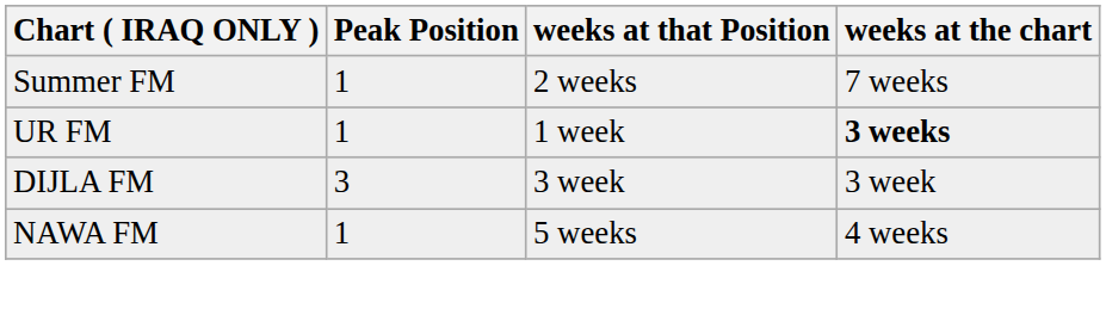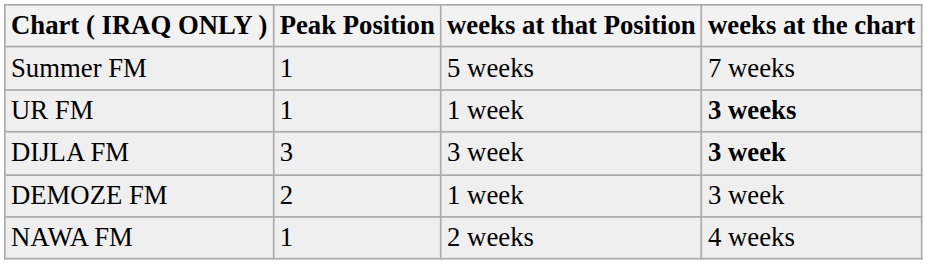Summer FM | weeks at that Position: 2 weeks -> 5 weeks
DIJLA FM | weeks at the chart: normal -> bold
+ row: DEMOZE FM | 2 | 1 week | 3 week
NAWA FM | weeks at that Position: 5 weeks -> 2 weeks
